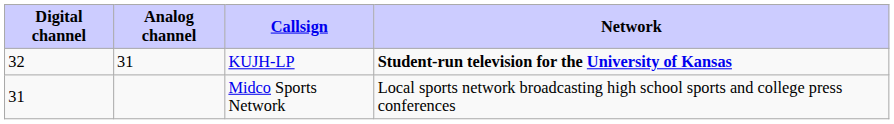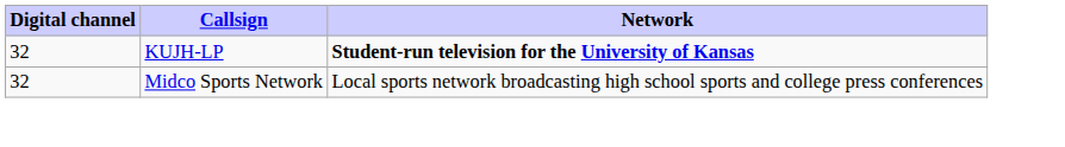- column: Analog channel | 31
Midco Sports Network | Digital channel: 31 -> 32
